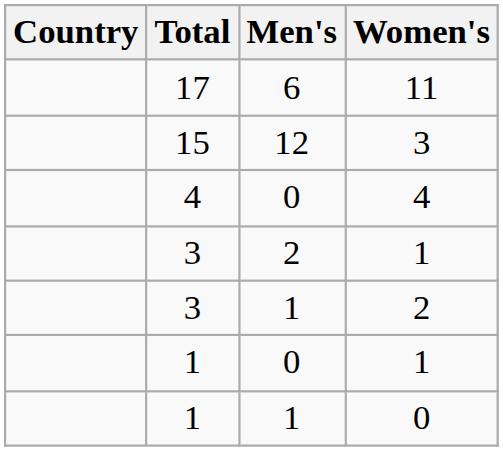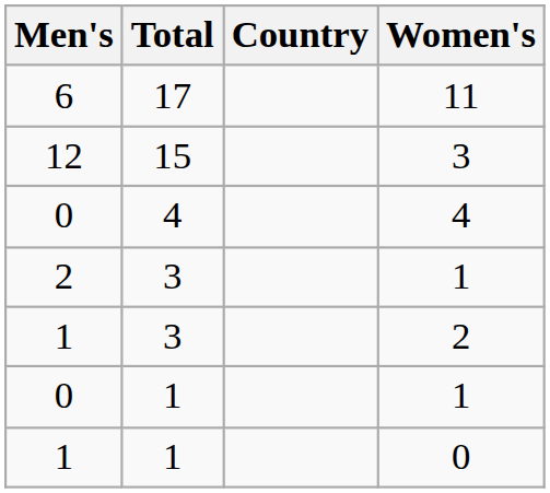columns swapped: Country <-> Men's
